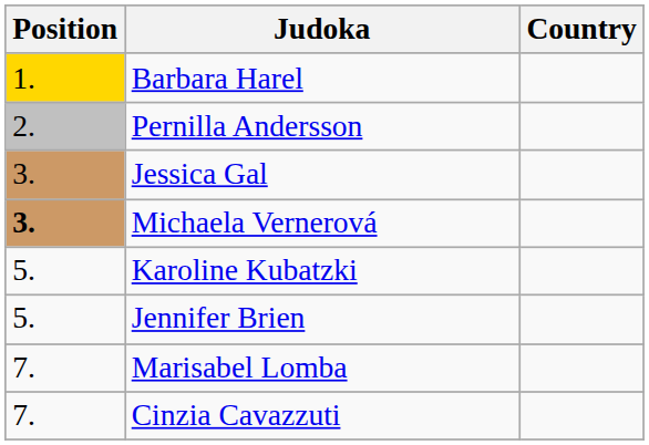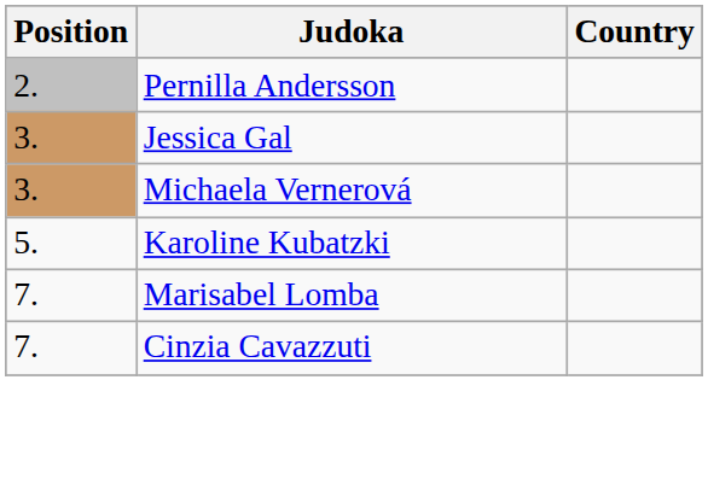- row: 1. | Barbara Harel
Michaela Vernerová | Position: bold -> normal
- row: 5. | Jennifer Brien
